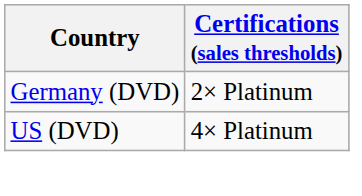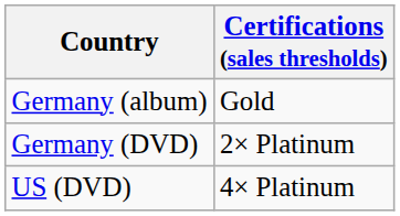+ row: Germany (album) | Gold
